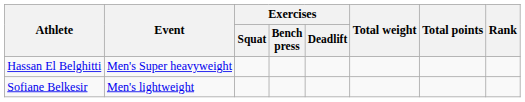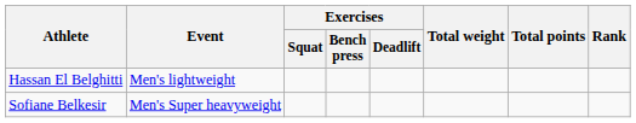Hassan El Belghitti | Event: Men's Super heavyweight -> Men's lightweight
Sofiane Belkesir | Event: Men's lightweight -> Men's Super heavyweight
